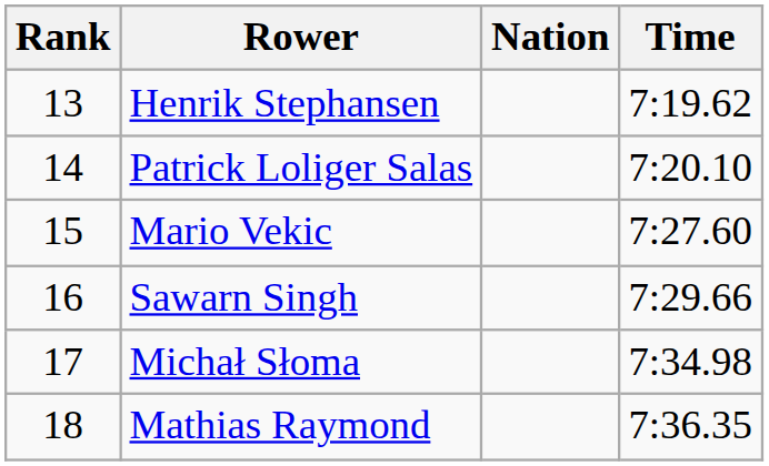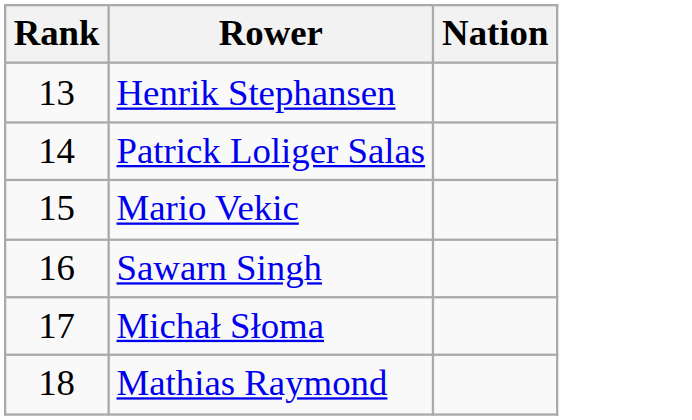- column: Time | 7:19.62 | 7:20.10 | 7:27.60 | 7:29.66 | 7:34.98 | 7:36.35
